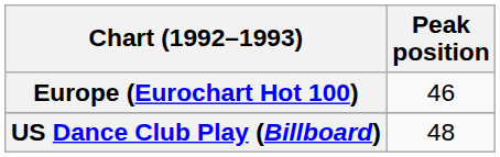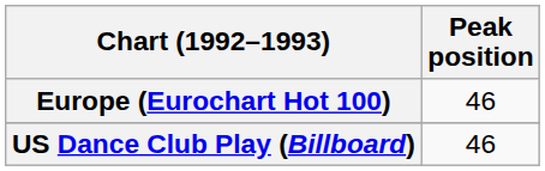US Dance Club Play (Billboard) | Peak position: 48 -> 46
